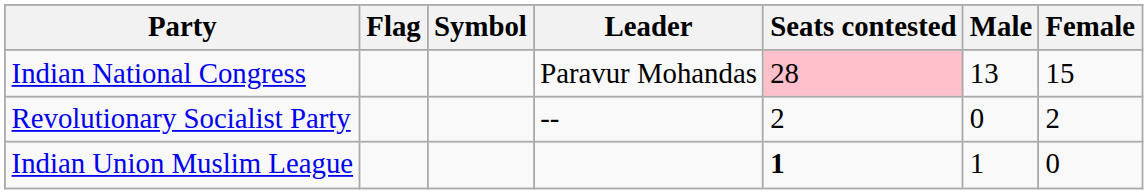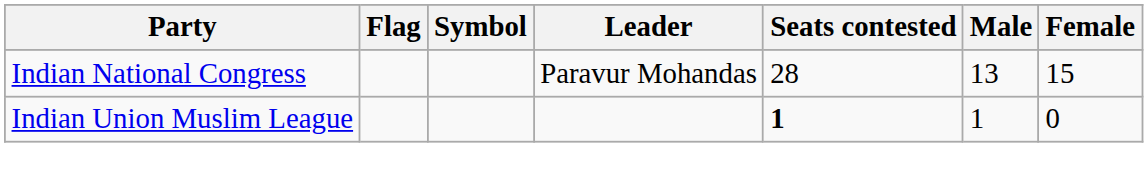Indian National Congress | Seats contested: pink background -> no background
- row: Revolutionary Socialist Party | -- | 2 | 0 | 2
